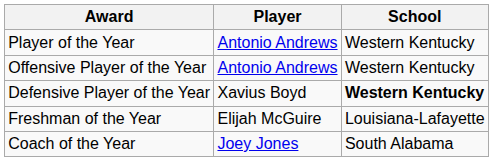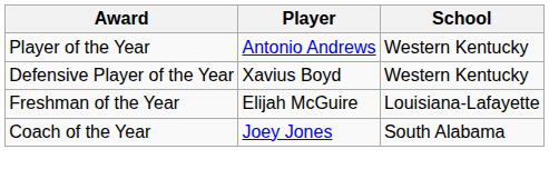- row: Offensive Player of the Year | Antonio Andrews | Western Kentucky
Defensive Player of the Year | School: bold -> normal
